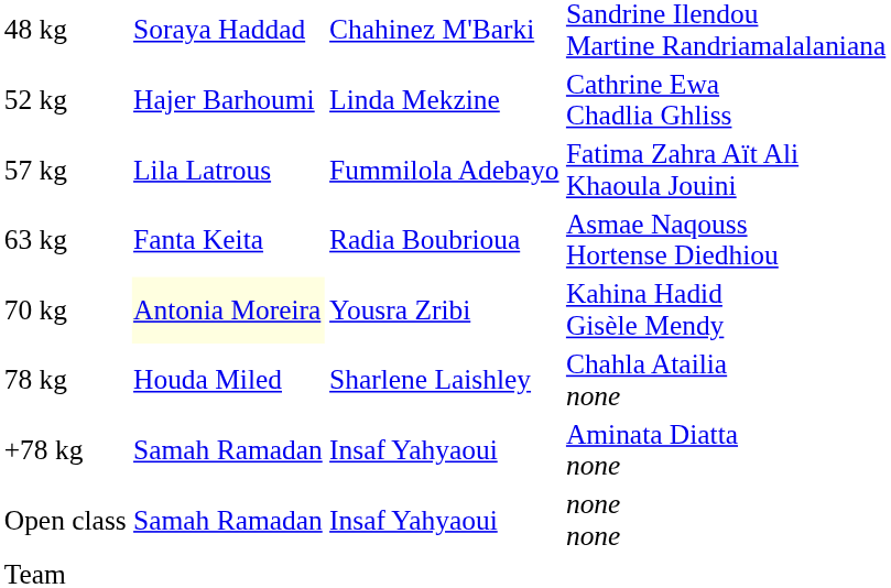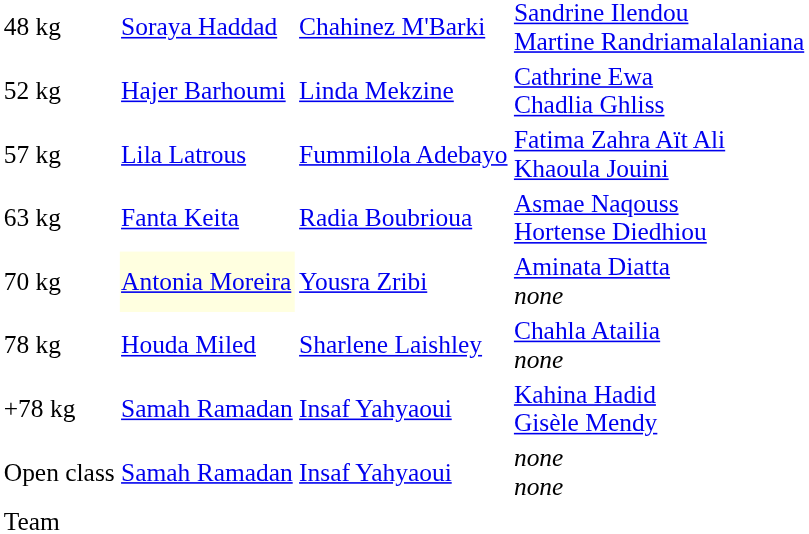70 kg | column 4: Kahina Hadid Gisèle Mendy -> Aminata Diatta none
+78 kg | column 4: Aminata Diatta none -> Kahina Hadid Gisèle Mendy
